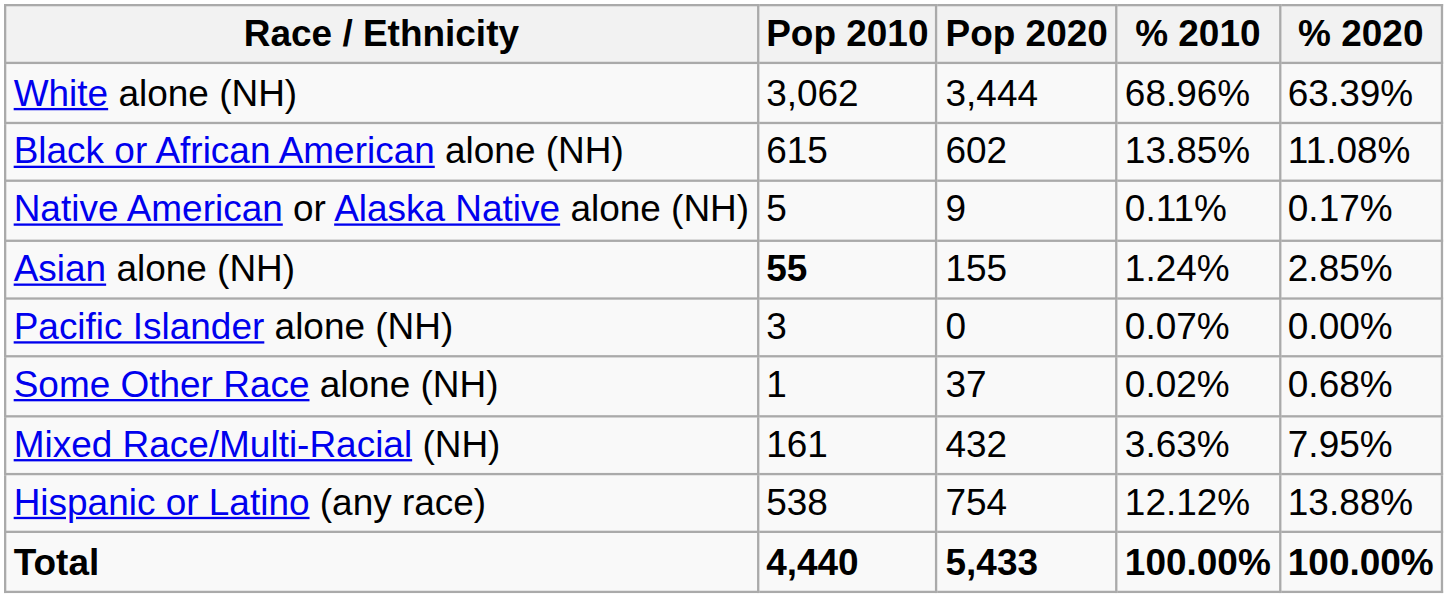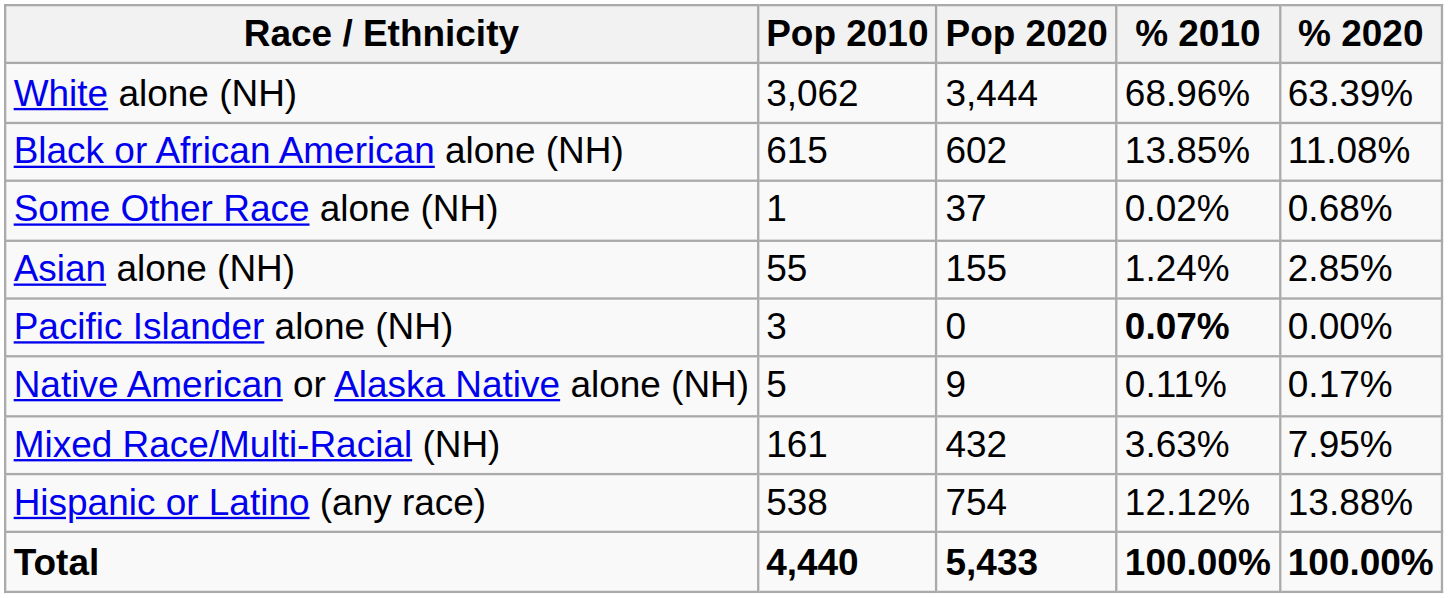rows swapped: Native American or Alaska Native alone (NH) <-> Some Other Race alone (NH)
Asian alone (NH) | Pop 2010: bold -> normal
Pacific Islander alone (NH) | % 2010: normal -> bold
